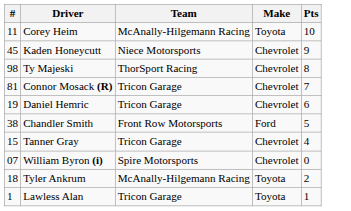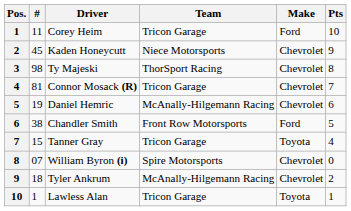+ column: Pos. | 1 | 2 | 3 | 4 | 5 | 6 | 7 | 8 | 9 | 10
Corey Heim | Team: McAnally-Hilgemann Racing -> Tricon Garage
Corey Heim | Make: Toyota -> Ford
Daniel Hemric | Team: Tricon Garage -> McAnally-Hilgemann Racing
Tanner Gray | Make: Chevrolet -> Toyota
Tyler Ankrum | Make: Toyota -> Chevrolet
